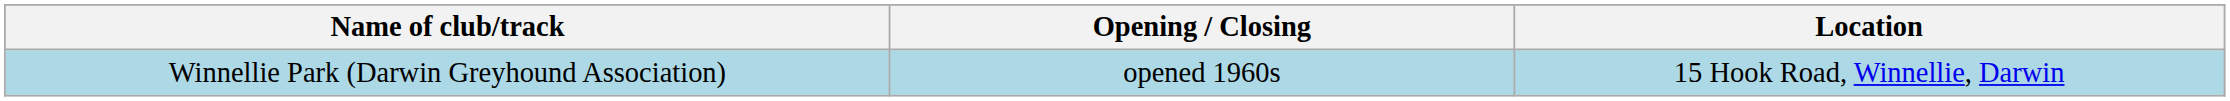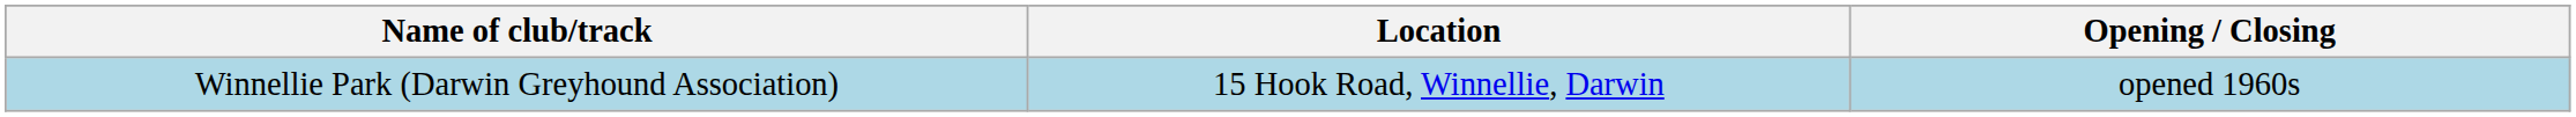columns swapped: Location <-> Opening / Closing
